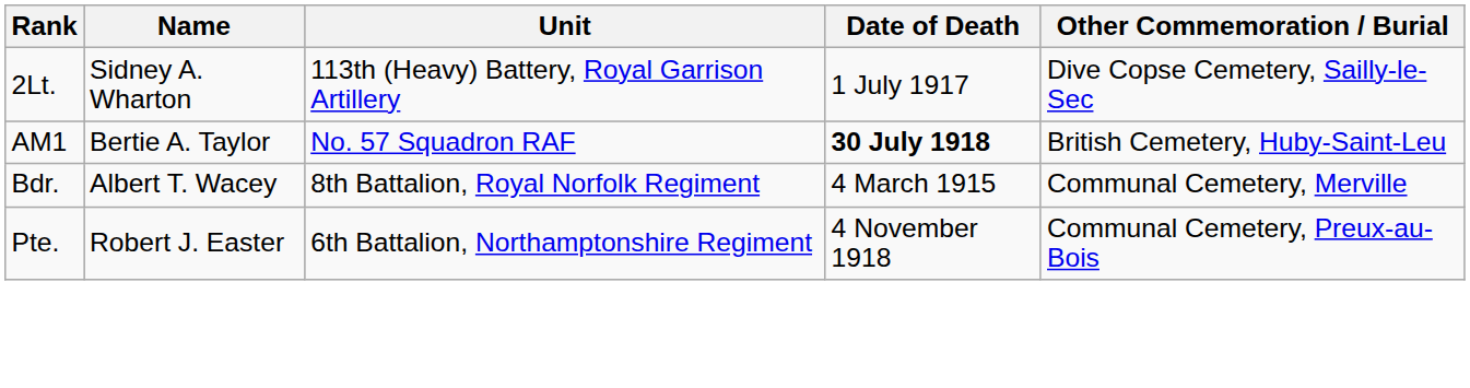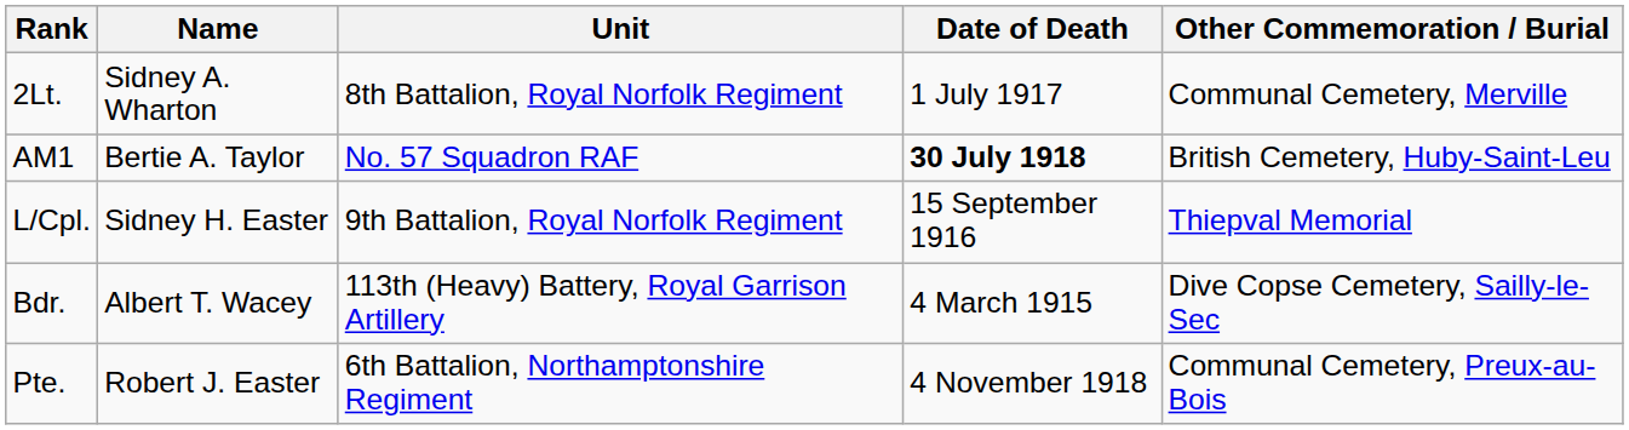2Lt. | Unit: 113th (Heavy) Battery, Royal Garrison Artillery -> 8th Battalion, Royal Norfolk Regiment
2Lt. | Other Commemoration / Burial: Dive Copse Cemetery, Sailly-le-Sec -> Communal Cemetery, Merville
+ row: L/Cpl. | Sidney H. Easter | 9th Battalion, Royal Norfolk Regiment | 15 September 1916 | Thiepval Memorial
Bdr. | Unit: 8th Battalion, Royal Norfolk Regiment -> 113th (Heavy) Battery, Royal Garrison Artillery
Bdr. | Other Commemoration / Burial: Communal Cemetery, Merville -> Dive Copse Cemetery, Sailly-le-Sec
